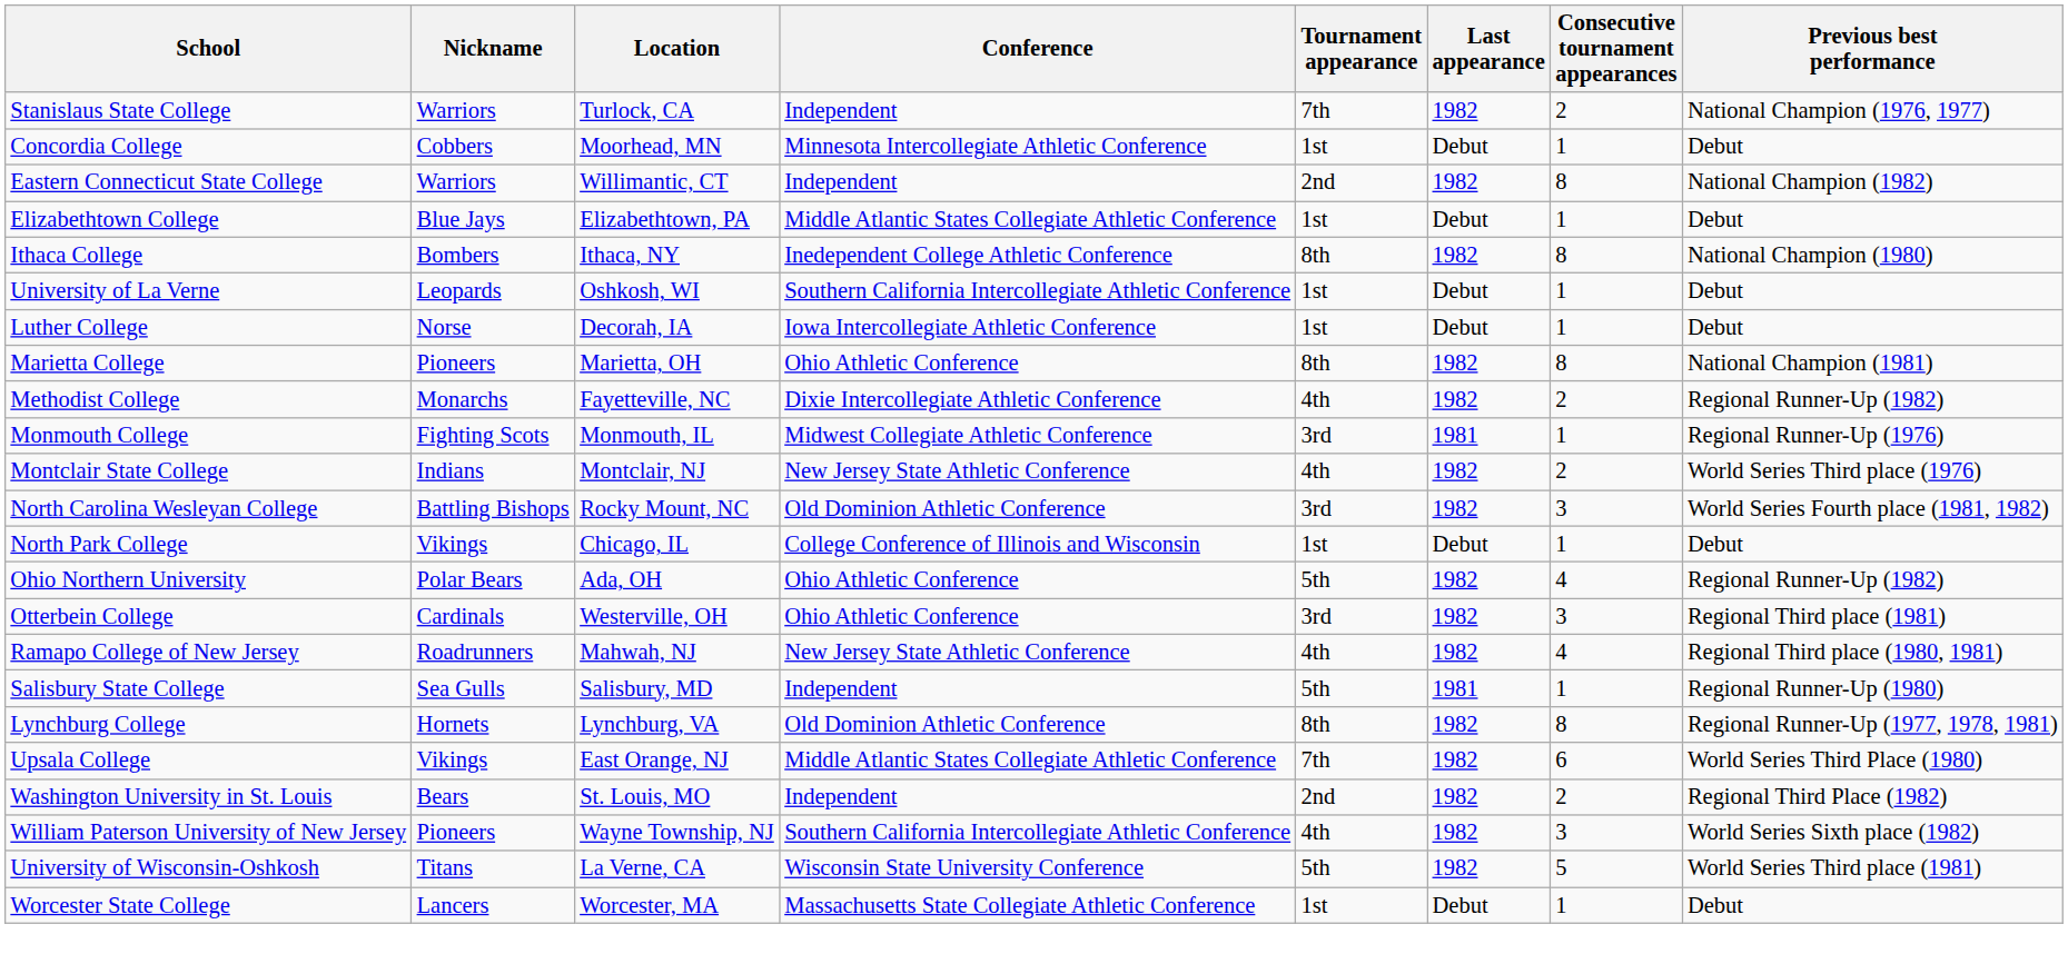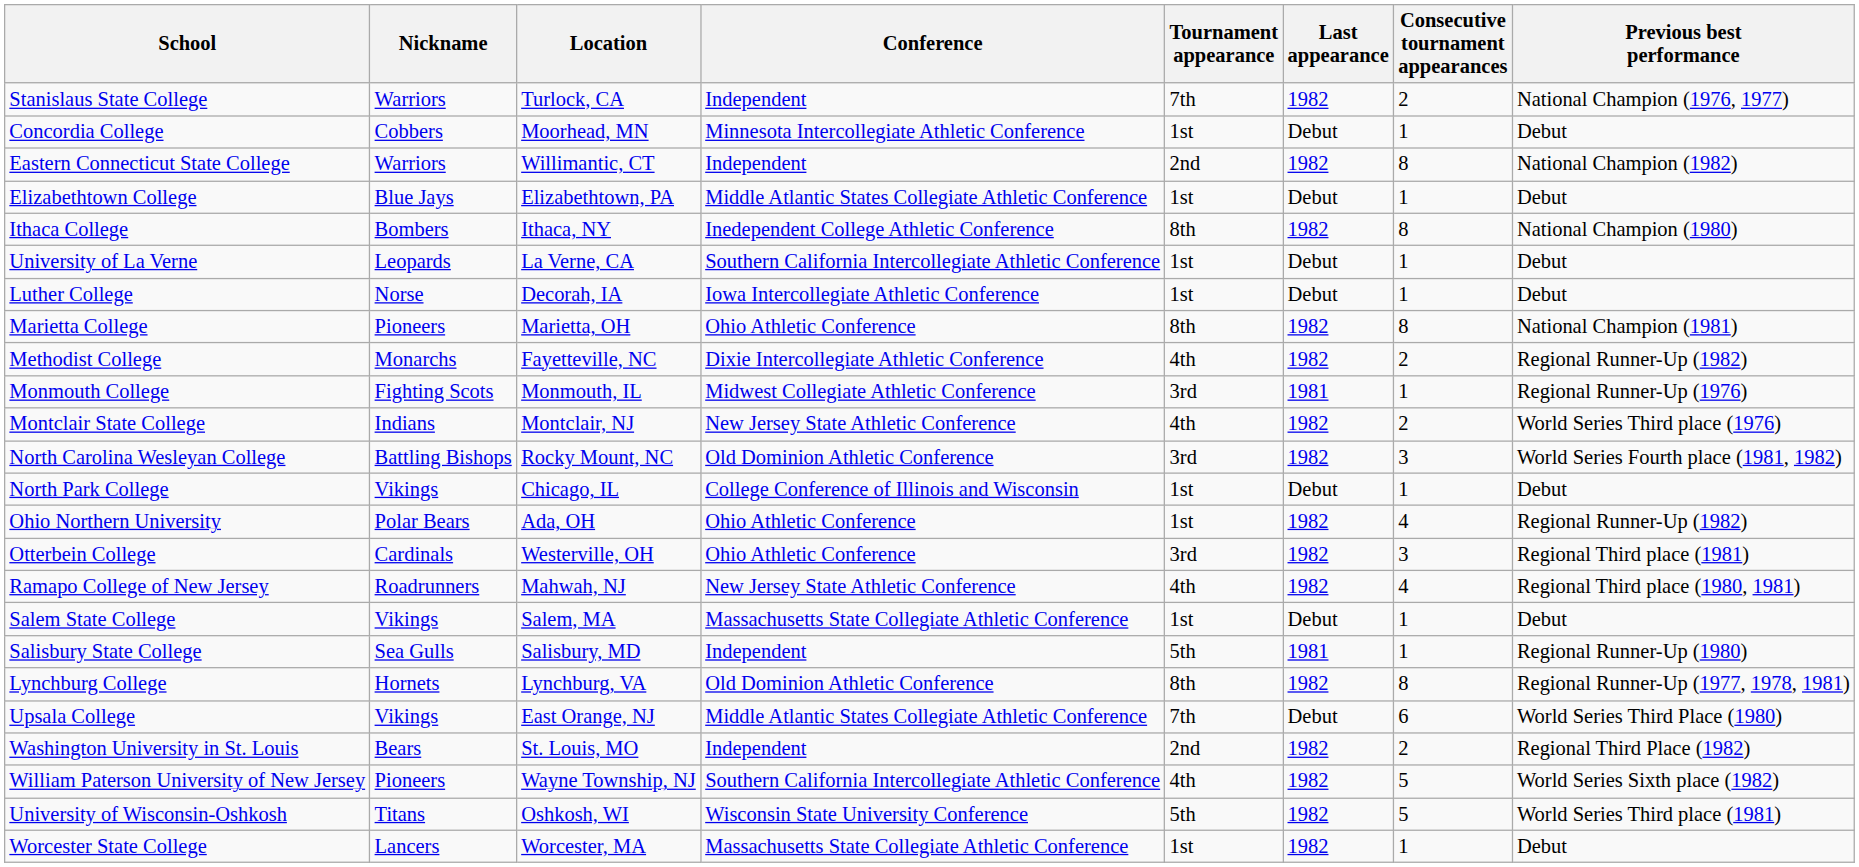University of La Verne | Location: Oshkosh, WI -> La Verne, CA
Ohio Northern University | Tournament appearance: 5th -> 1st
+ row: Salem State College | Vikings | Salem, MA | Massachusetts State Collegiate Athletic Conference | 1st | Debut | 1 | Debut
Upsala College | Last appearance: 1982 -> Debut
William Paterson University of New Jersey | Consecutive tournament appearances: 3 -> 5
University of Wisconsin-Oshkosh | Location: La Verne, CA -> Oshkosh, WI
Worcester State College | Last appearance: Debut -> 1982
